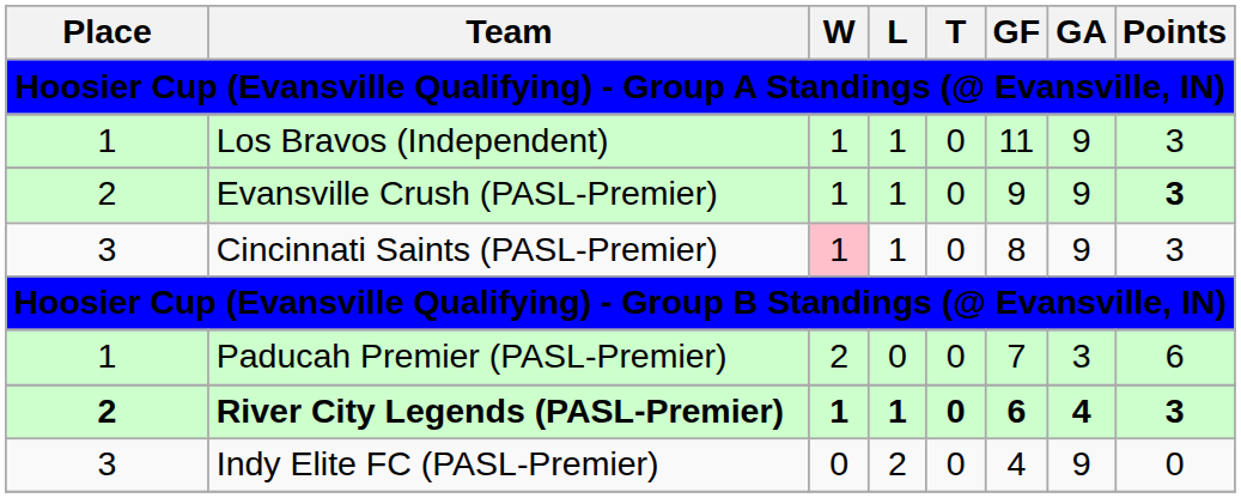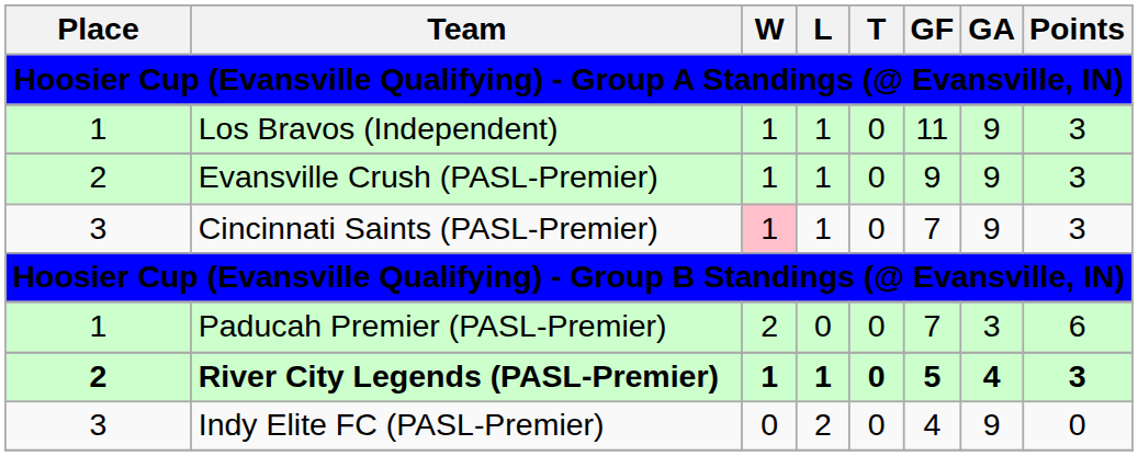Evansville Crush (PASL-Premier) | Points: bold -> normal
Cincinnati Saints (PASL-Premier) | GF: 8 -> 7
River City Legends (PASL-Premier) | GF: 6 -> 5
